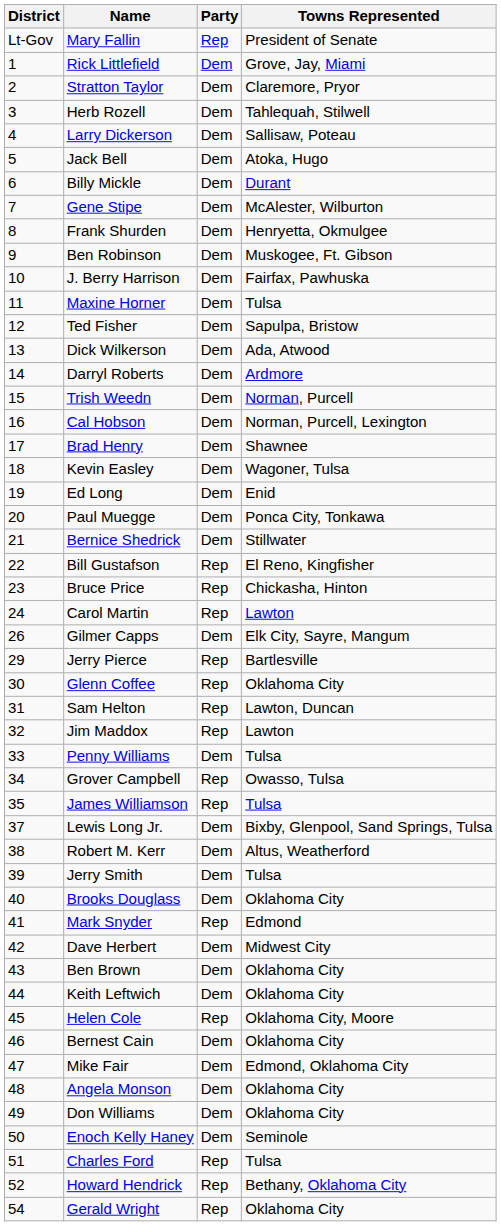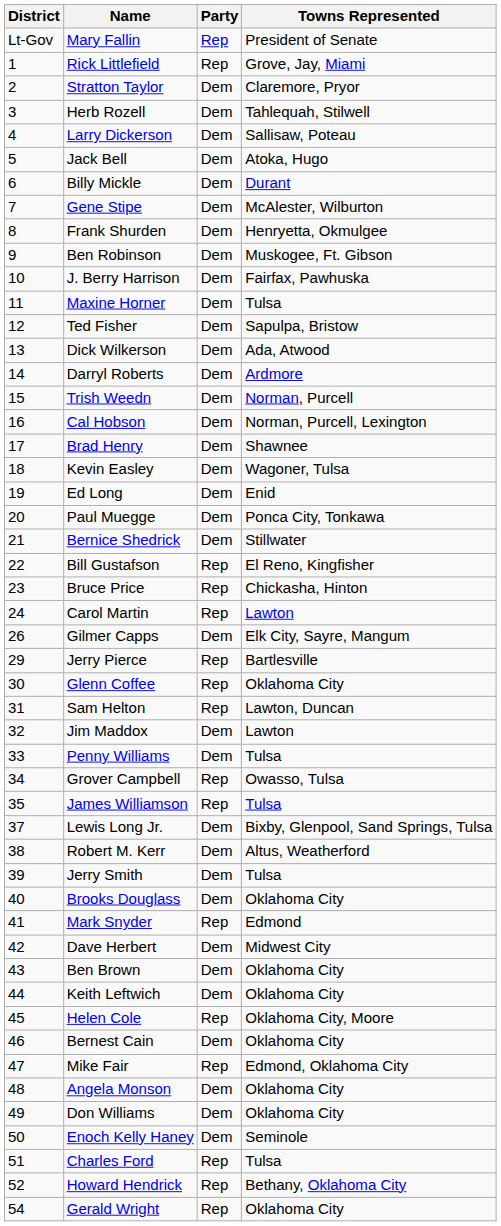Rick Littlefield | Party: Dem -> Rep
Jim Maddox | Party: Rep -> Dem
Mike Fair | Party: Dem -> Rep
